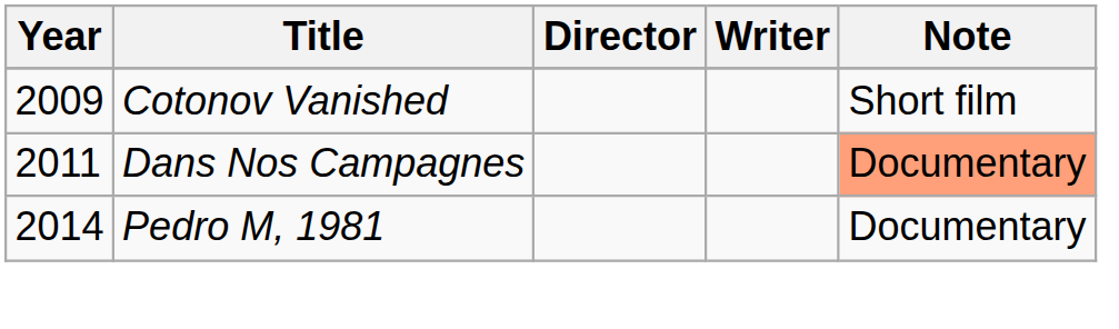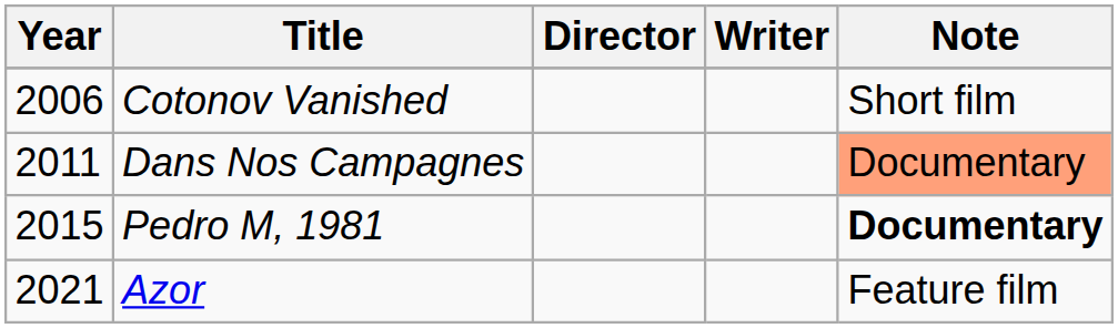Cotonov Vanished | Year: 2009 -> 2006
Pedro M, 1981 | Year: 2014 -> 2015
Pedro M, 1981 | Note: normal -> bold
+ row: 2021 | Azor | Feature film
